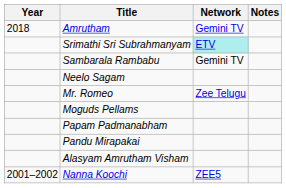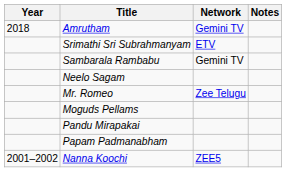Srimathi Sri Subrahmanyam | Network: paleturquoise background -> no background
rows swapped: Pandu Mirapakai <-> Papam Padmanabham
- row: Alasyam Amrutham Visham
